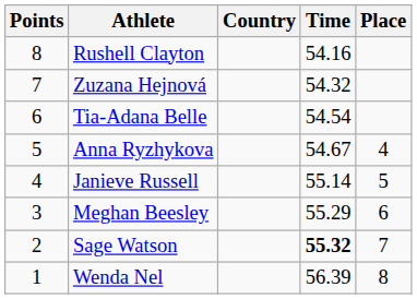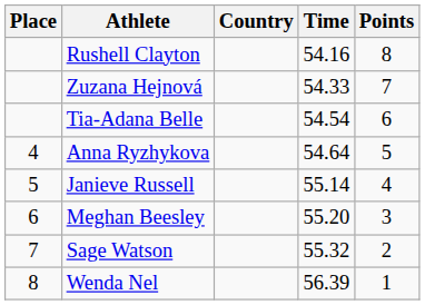columns swapped: Place <-> Points
Zuzana Hejnová | Time: 54.32 -> 54.33
Anna Ryzhykova | Time: 54.67 -> 54.64
Meghan Beesley | Time: 55.29 -> 55.20
Sage Watson | Time: bold -> normal
